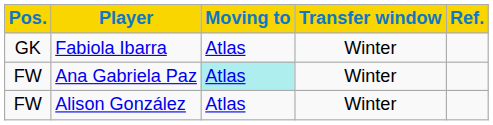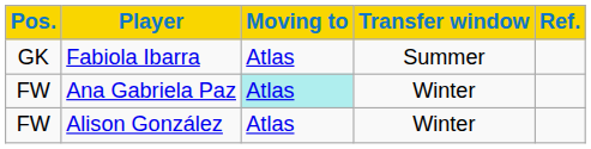Fabiola Ibarra | Transfer window: Winter -> Summer
